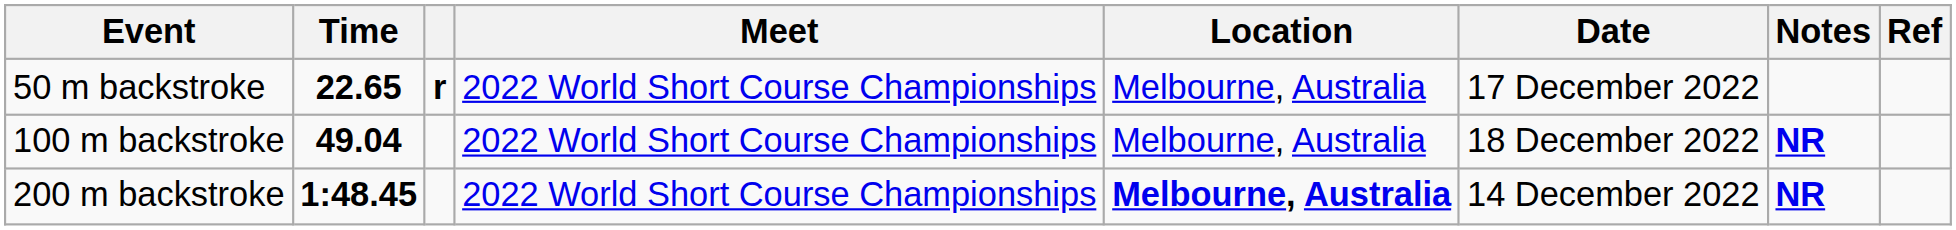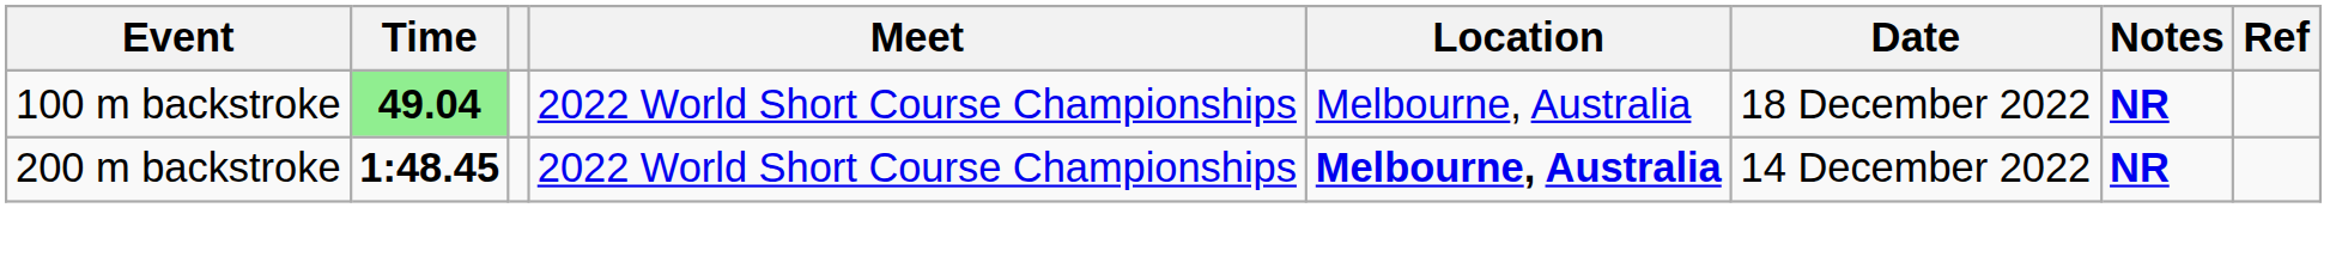- row: 50 m backstroke | 22.65 | r | 2022 World Short Course Championships | Melbourne, Australia | 17 December 2022
100 m backstroke | Time: no background -> lightgreen background
